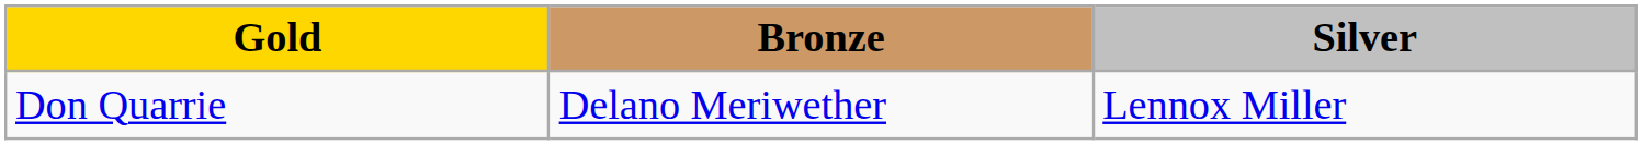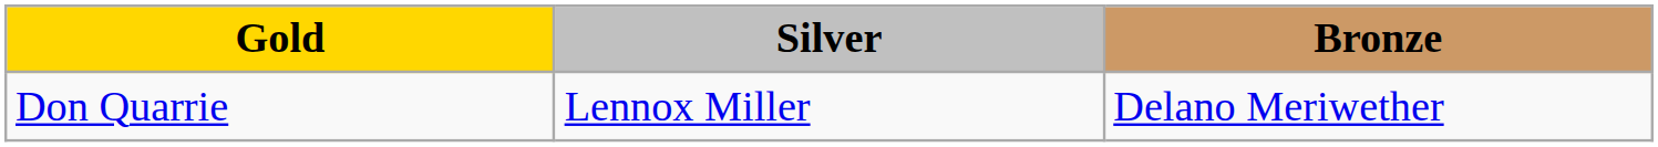columns swapped: Silver <-> Bronze
